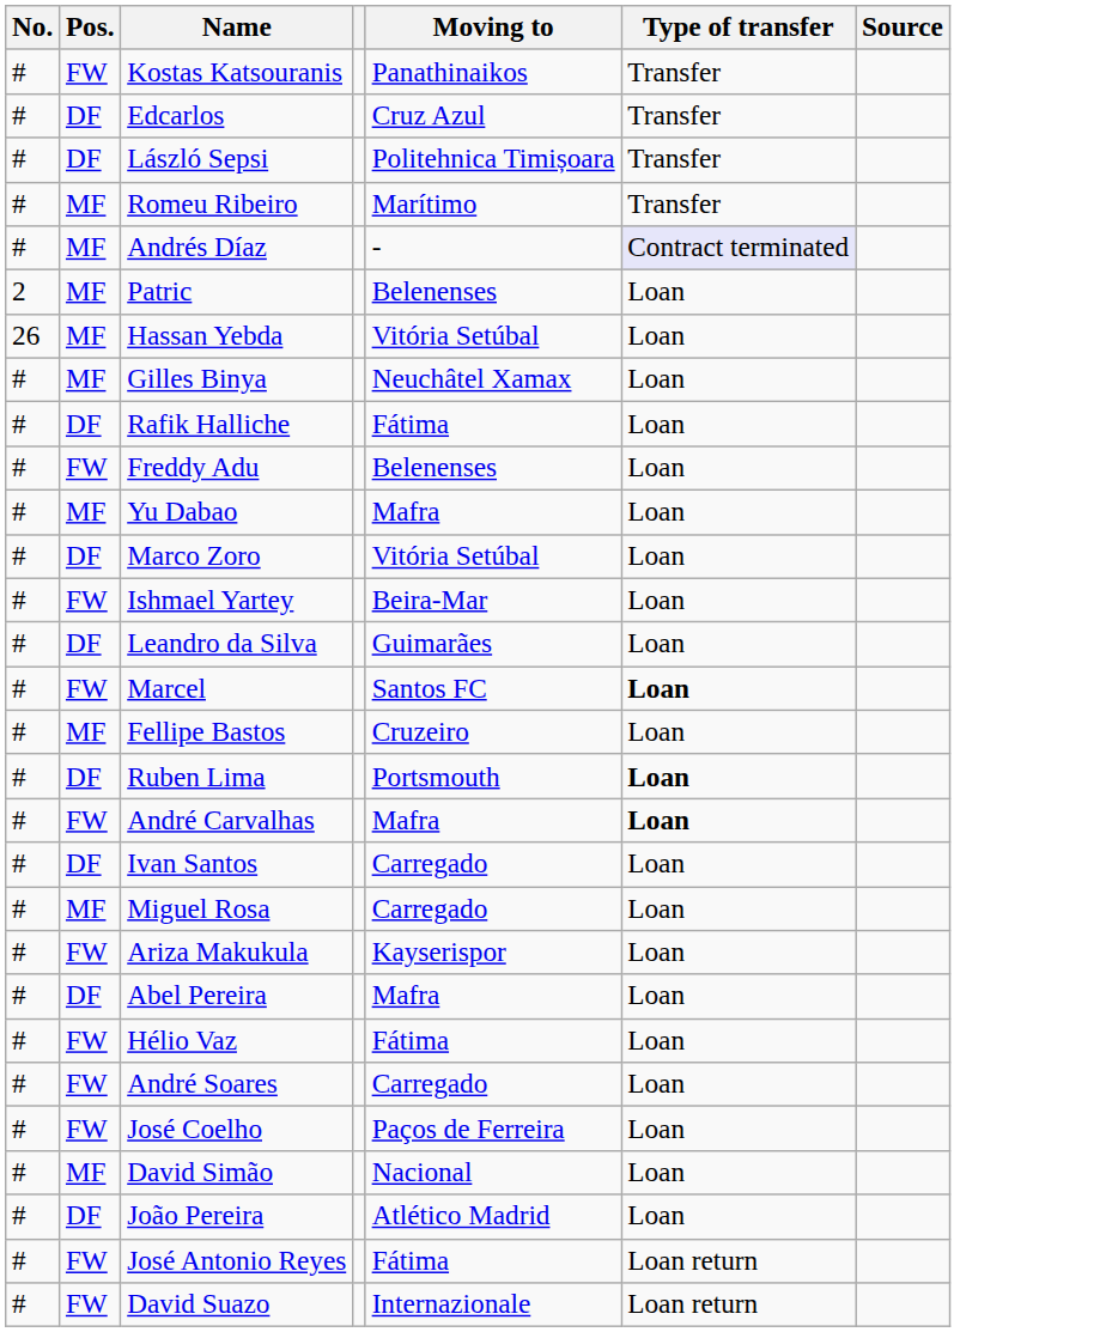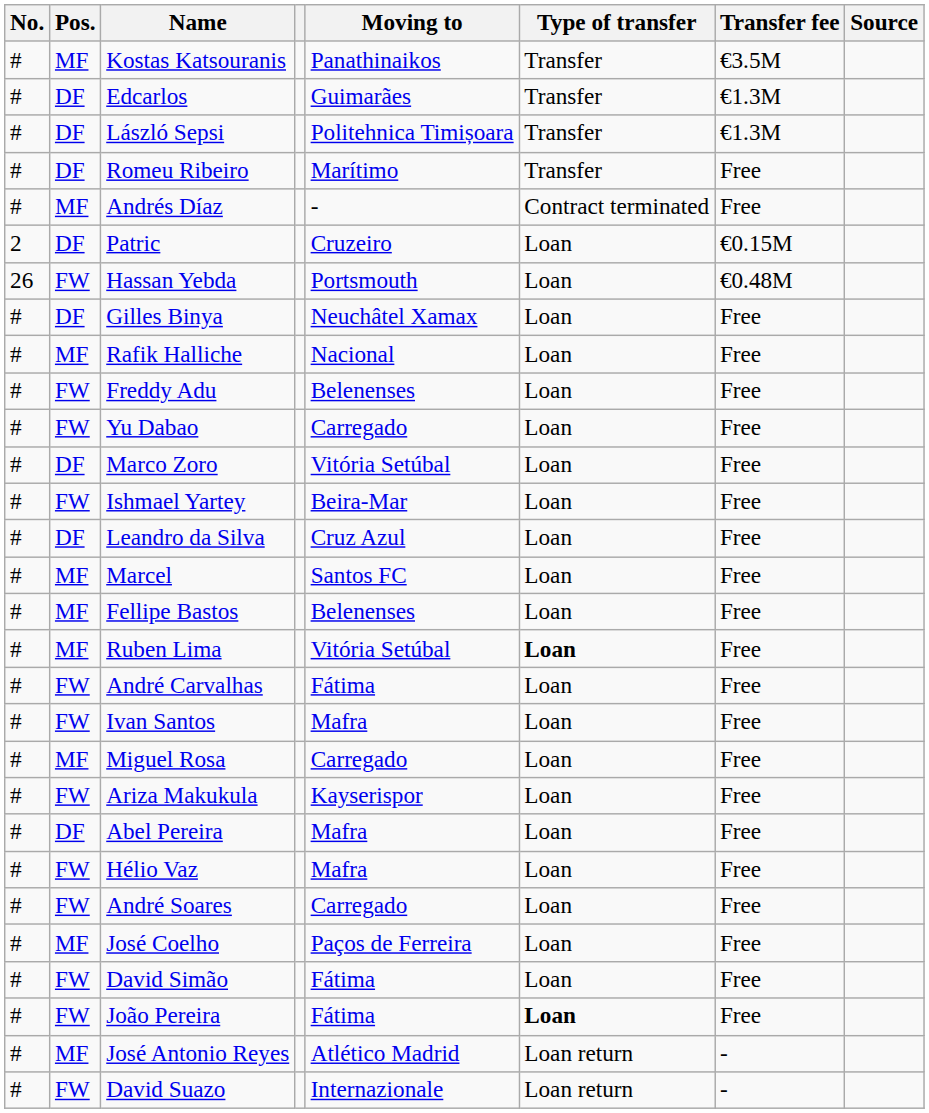+ column: Transfer fee | €3.5M | €1.3M | €1.3M | Free | Free | €0.15M | €0.48M | Free | Free | Free | Free | Free | Free | Free | Free | Free | Free | Free | Free | Free | Free | Free | Free | Free | Free | Free | Free | - | -
Kostas Katsouranis | Pos.: FW -> MF
Edcarlos | Moving to: Cruz Azul -> Guimarães
Romeu Ribeiro | Pos.: MF -> DF
Andrés Díaz | Type of transfer: lavender background -> no background
Patric | Pos.: MF -> DF
Patric | Moving to: Belenenses -> Cruzeiro
Hassan Yebda | Pos.: MF -> FW
Hassan Yebda | Moving to: Vitória Setúbal -> Portsmouth
Gilles Binya | Pos.: MF -> DF
Rafik Halliche | Pos.: DF -> MF
Rafik Halliche | Moving to: Fátima -> Nacional
Yu Dabao | Pos.: MF -> FW
Yu Dabao | Moving to: Mafra -> Carregado
Leandro da Silva | Moving to: Guimarães -> Cruz Azul
Marcel | Pos.: FW -> MF
Marcel | Type of transfer: bold -> normal
Fellipe Bastos | Moving to: Cruzeiro -> Belenenses
Ruben Lima | Pos.: DF -> MF
Ruben Lima | Moving to: Portsmouth -> Vitória Setúbal
André Carvalhas | Moving to: Mafra -> Fátima
André Carvalhas | Type of transfer: bold -> normal
Ivan Santos | Pos.: DF -> FW
Ivan Santos | Moving to: Carregado -> Mafra
Hélio Vaz | Moving to: Fátima -> Mafra
José Coelho | Pos.: FW -> MF
David Simão | Pos.: MF -> FW
David Simão | Moving to: Nacional -> Fátima
João Pereira | Pos.: DF -> FW
João Pereira | Moving to: Atlético Madrid -> Fátima
João Pereira | Type of transfer: normal -> bold
José Antonio Reyes | Pos.: FW -> MF
José Antonio Reyes | Moving to: Fátima -> Atlético Madrid
